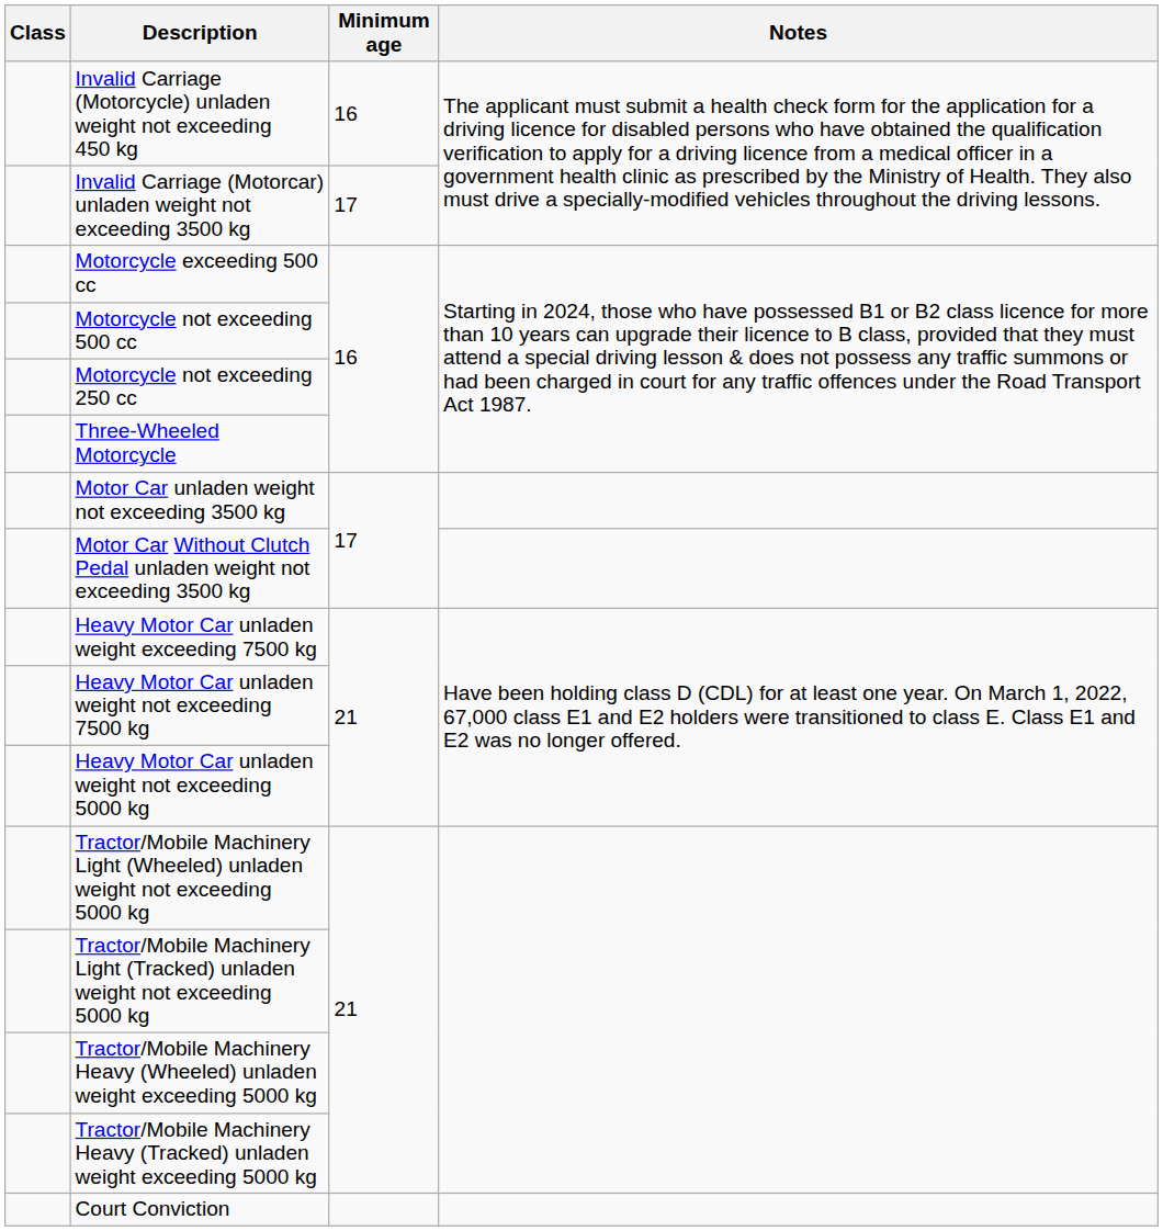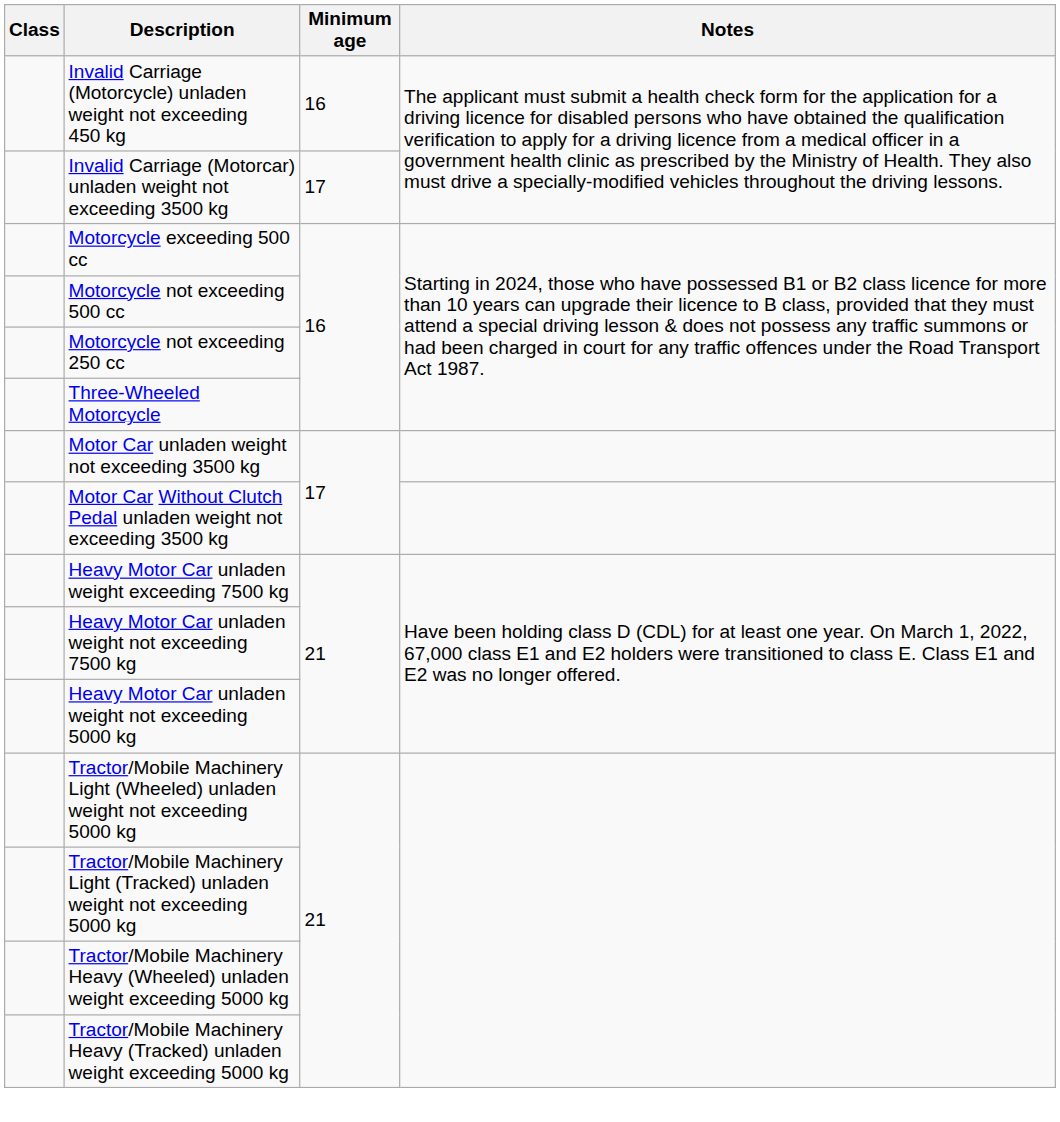- row: Court Conviction
